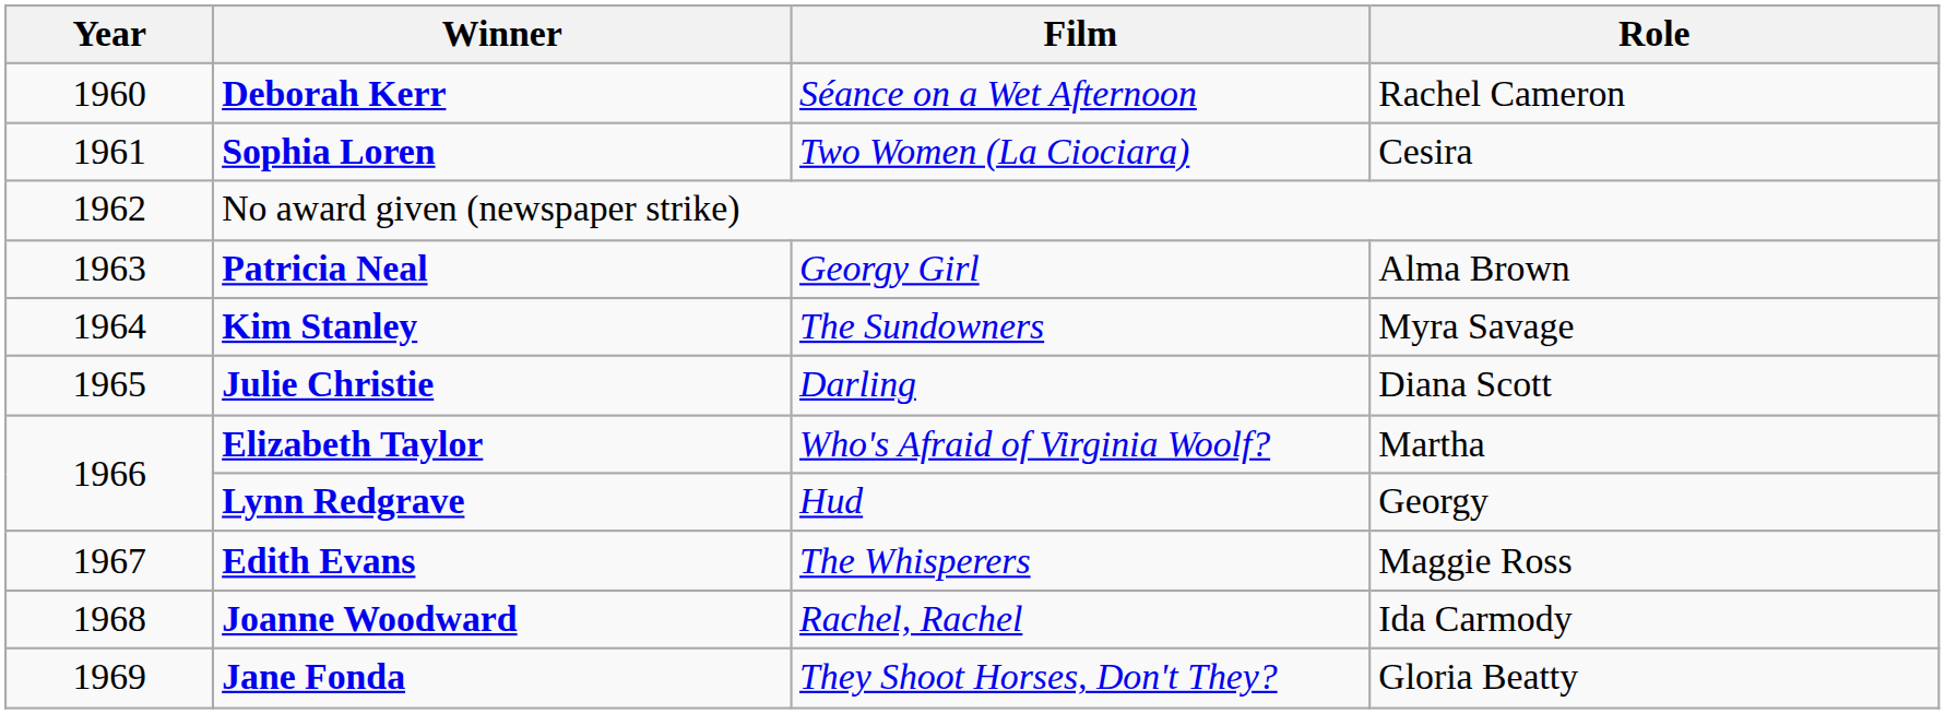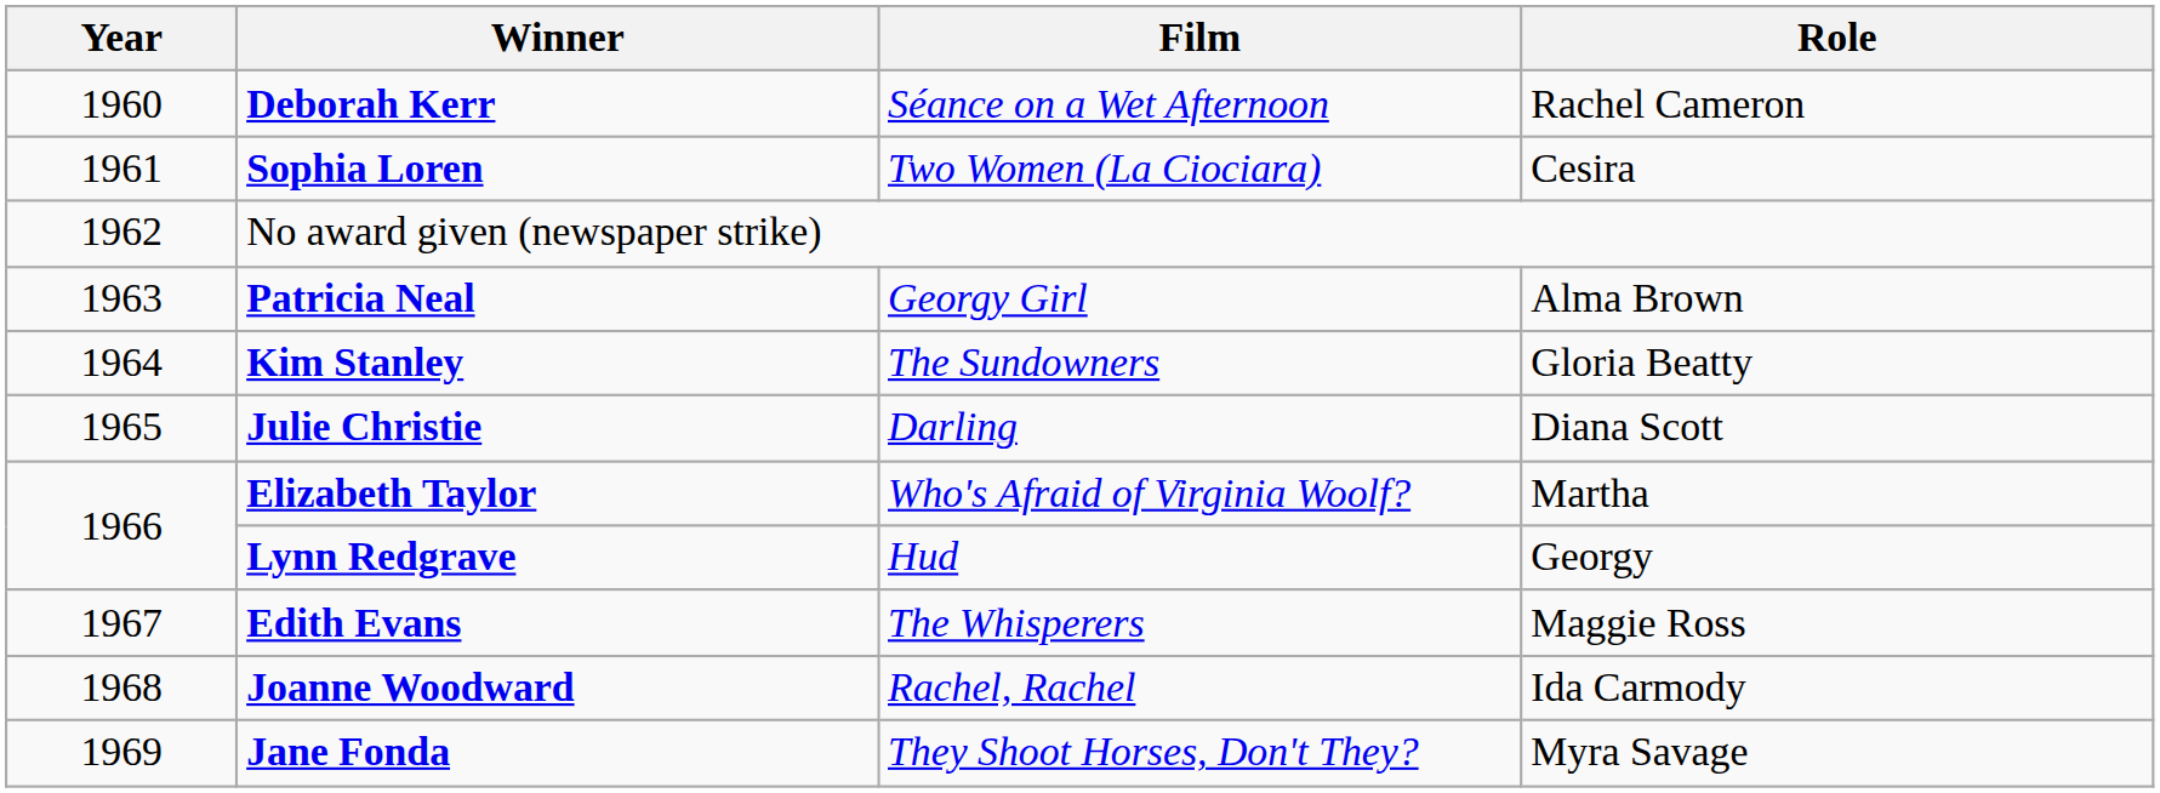Kim Stanley | Role: Myra Savage -> Gloria Beatty
Jane Fonda | Role: Gloria Beatty -> Myra Savage
